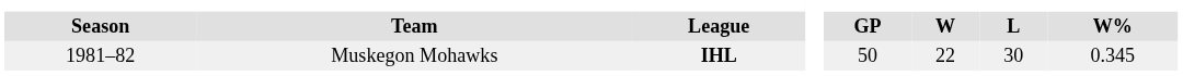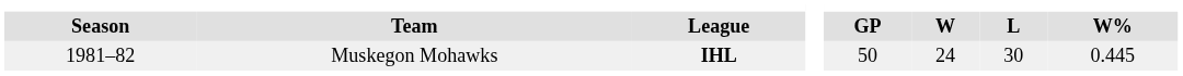Muskegon Mohawks | W: 22 -> 24
Muskegon Mohawks | W%: 0.345 -> 0.445
